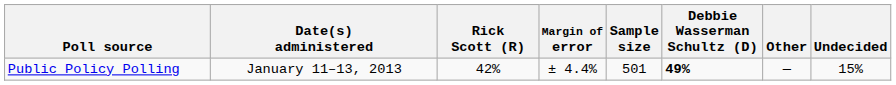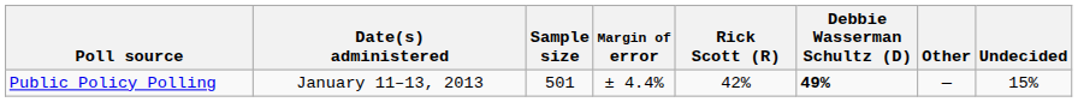columns swapped: Sample size <-> Rick Scott (R)
